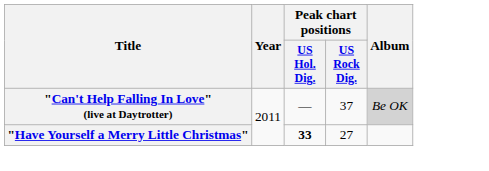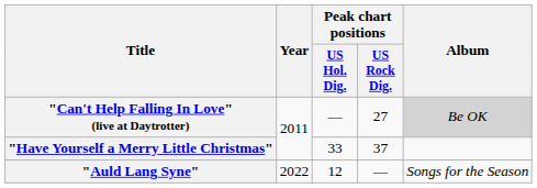"Can't Help Falling In Love" (live at Daytrotter) | Peak chart positions / US Rock Dig.: 37 -> 27
"Have Yourself a Merry Little Christmas" | Peak chart positions / US Hol. Dig.: bold -> normal
"Have Yourself a Merry Little Christmas" | Peak chart positions / US Rock Dig.: 27 -> 37
+ row: "Auld Lang Syne" | 2022 | 12 | — | Songs for the Season
